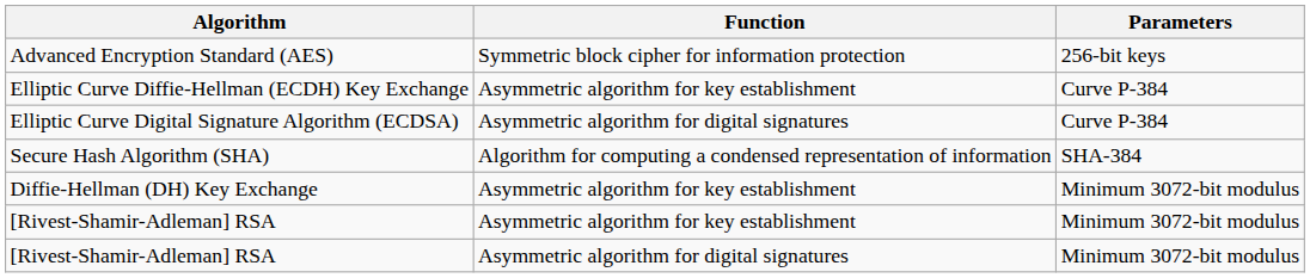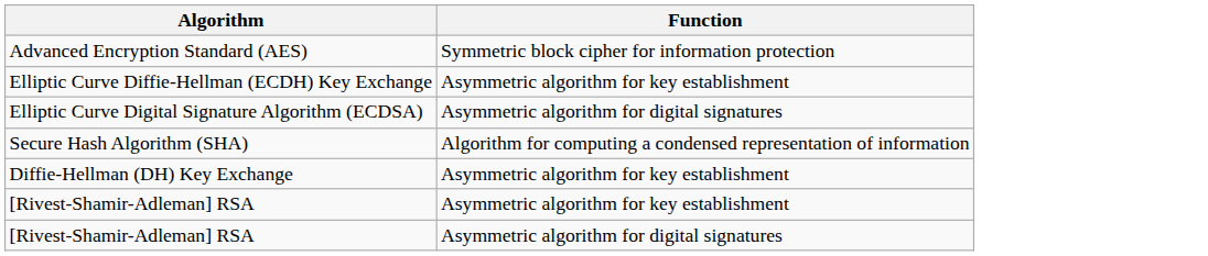- column: Parameters | 256-bit keys | Curve P-384 | Curve P-384 | SHA-384 | Minimum 3072-bit modulus | Minimum 3072-bit modulus | Minimum 3072-bit modulus
